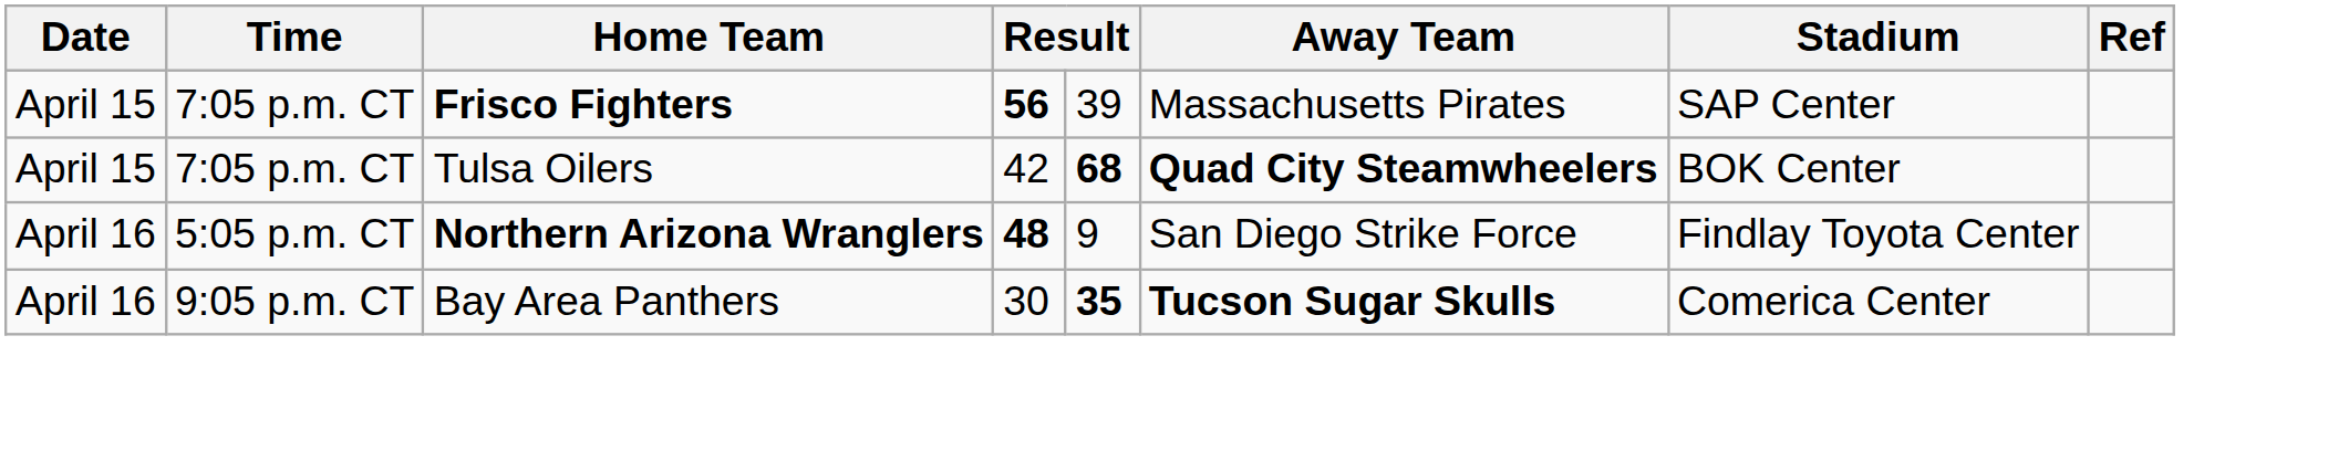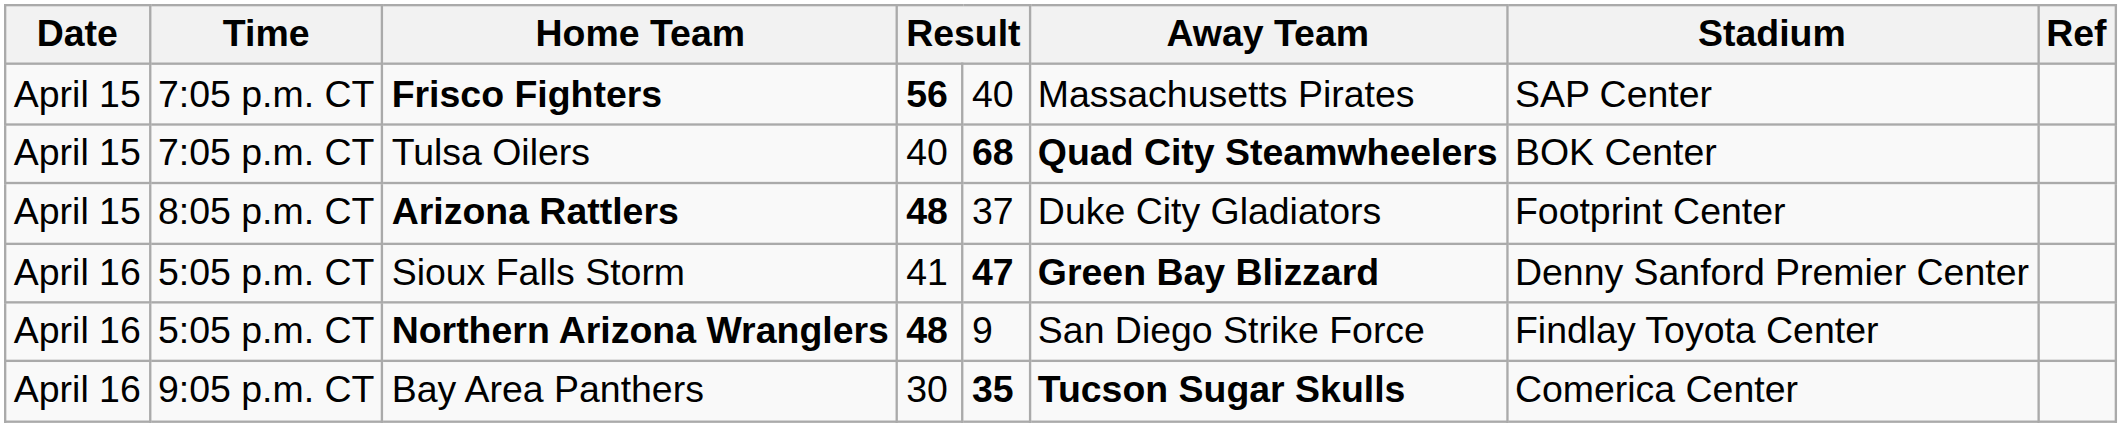Frisco Fighters | column 5: 39 -> 40
Tulsa Oilers | column 4: 42 -> 40
+ row: April 15 | 8:05 p.m. CT | Arizona Rattlers | 48 | 37 | Duke City Gladiators | Footprint Center
+ row: April 16 | 5:05 p.m. CT | Sioux Falls Storm | 41 | 47 | Green Bay Blizzard | Denny Sanford Premier Center
